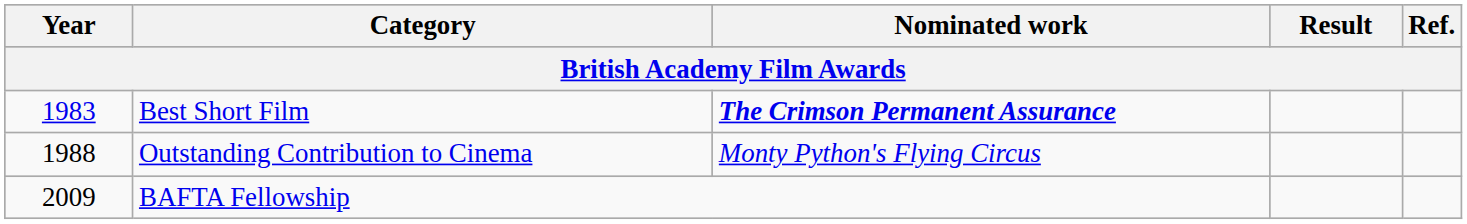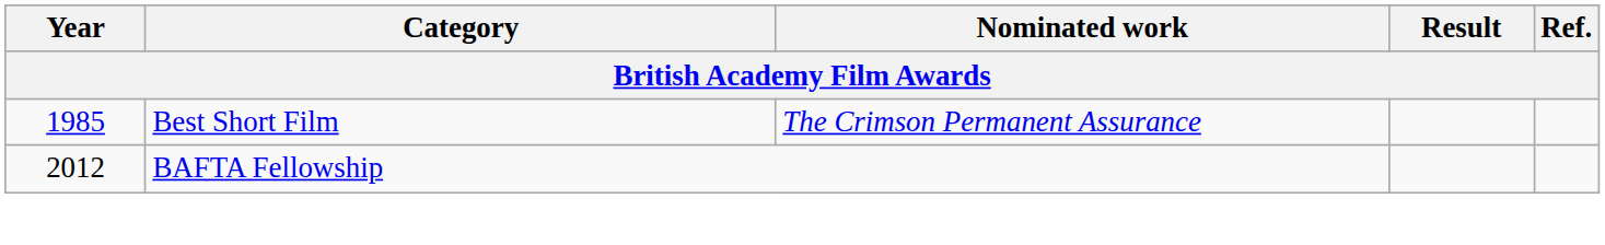Best Short Film | Year: 1983 -> 1985
Best Short Film | Nominated work: bold -> normal
- row: 1988 | Outstanding Contribution to Cinema | Monty Python's Flying Circus
BAFTA Fellowship | Year: 2009 -> 2012
